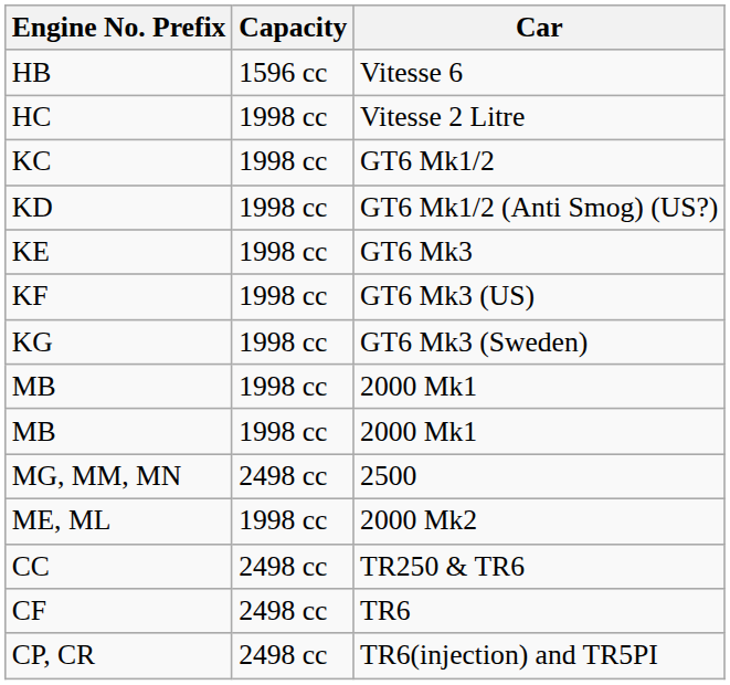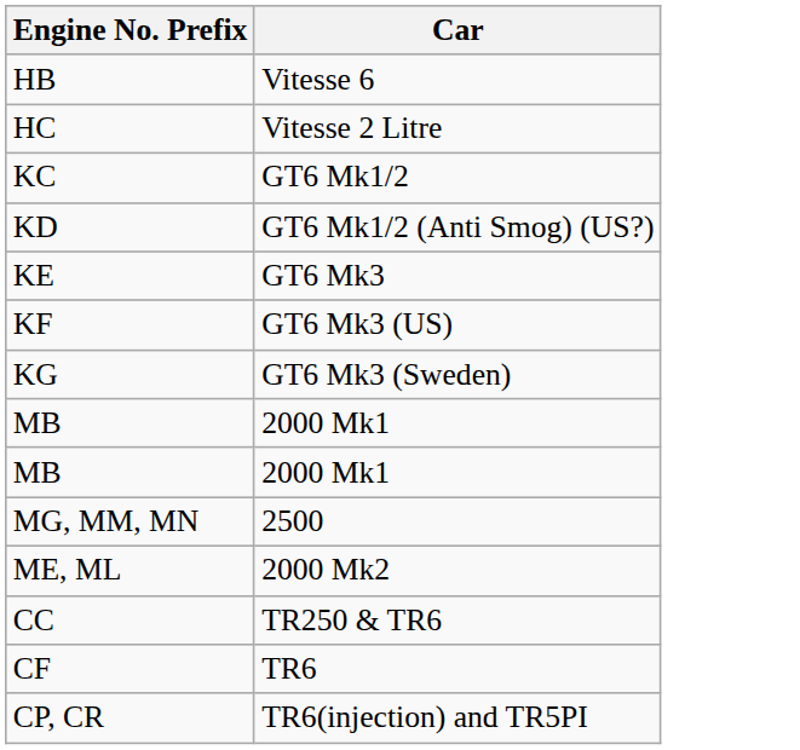- column: Capacity | 1596 cc | 1998 cc | 1998 cc | 1998 cc | 1998 cc | 1998 cc | 1998 cc | 1998 cc | 1998 cc | 2498 cc | 1998 cc | 2498 cc | 2498 cc | 2498 cc
